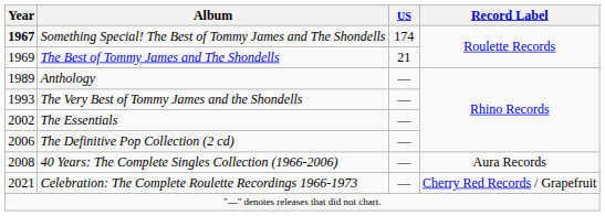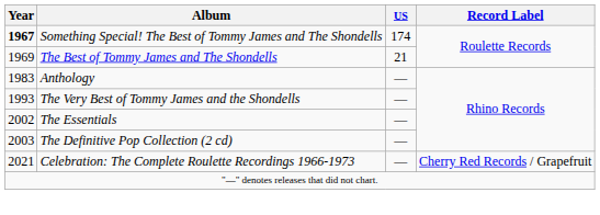Anthology | Year: 1989 -> 1983
The Definitive Pop Collection (2 cd) | Year: 2006 -> 2003
- row: 2008 | 40 Years: The Complete Singles Collection (1966-2006) | — | Aura Records
